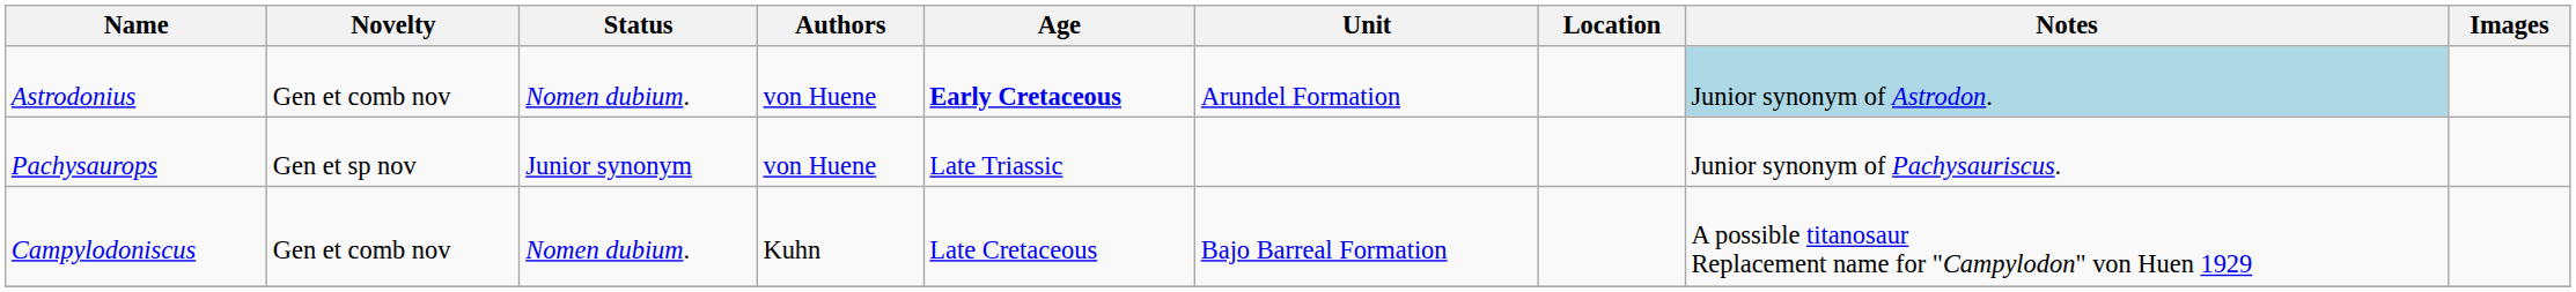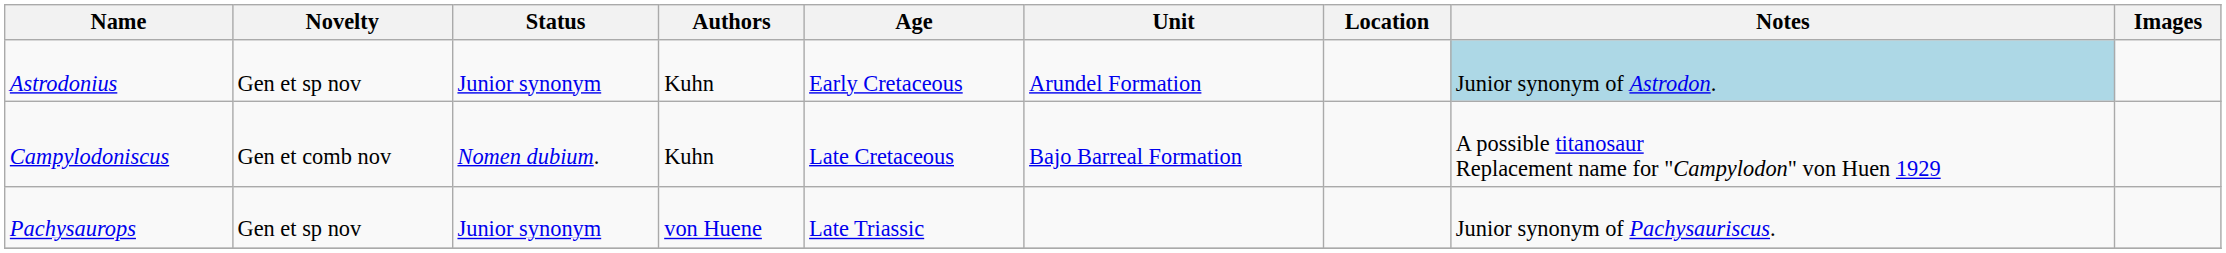Astrodonius | Novelty: Gen et comb nov -> Gen et sp nov
Astrodonius | Status: Nomen dubium. -> Junior synonym
Astrodonius | Authors: von Huene -> Kuhn
Astrodonius | Age: bold -> normal
rows swapped: Campylodoniscus <-> Pachysaurops
